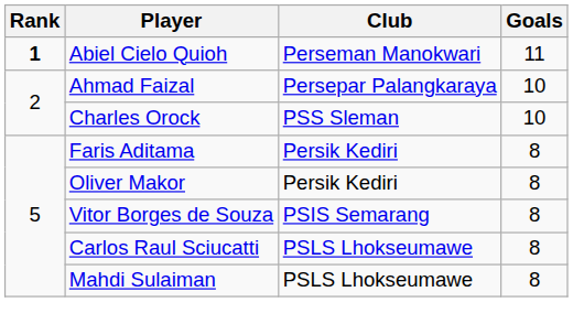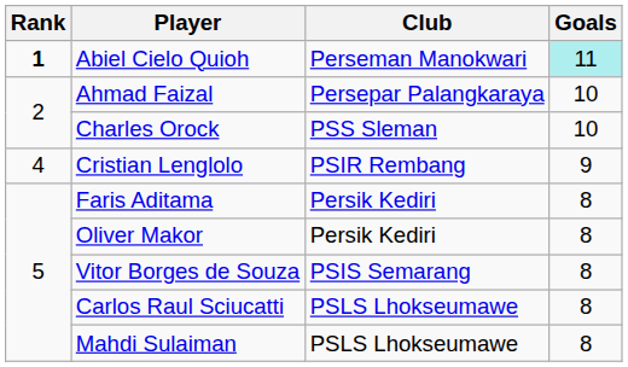Abiel Cielo Quioh | Goals: no background -> paleturquoise background
+ row: 4 | Cristian Lenglolo | PSIR Rembang | 9
